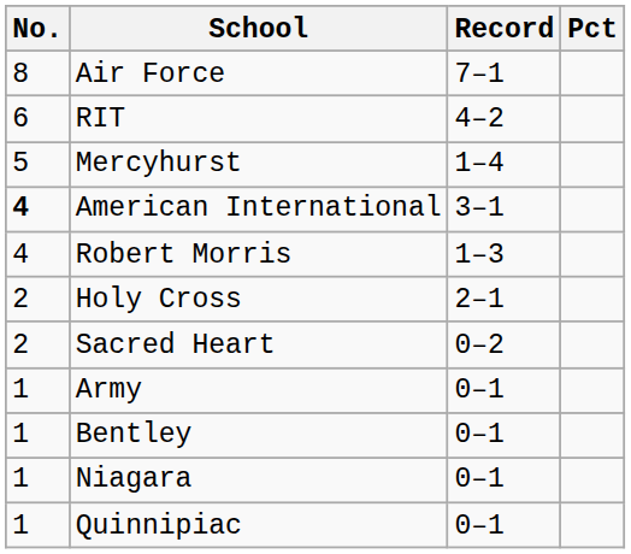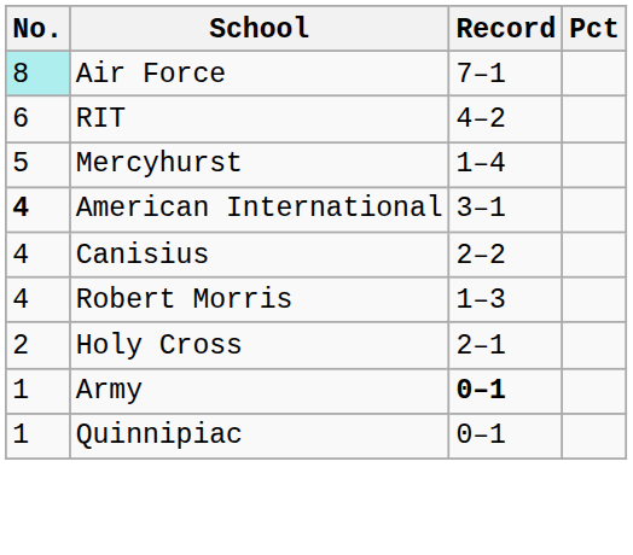Air Force | No.: no background -> paleturquoise background
+ row: 4 | Canisius | 2–2
- row: 2 | Sacred Heart | 0–2
Army | Record: normal -> bold
- row: 1 | Bentley | 0–1
- row: 1 | Niagara | 0–1
